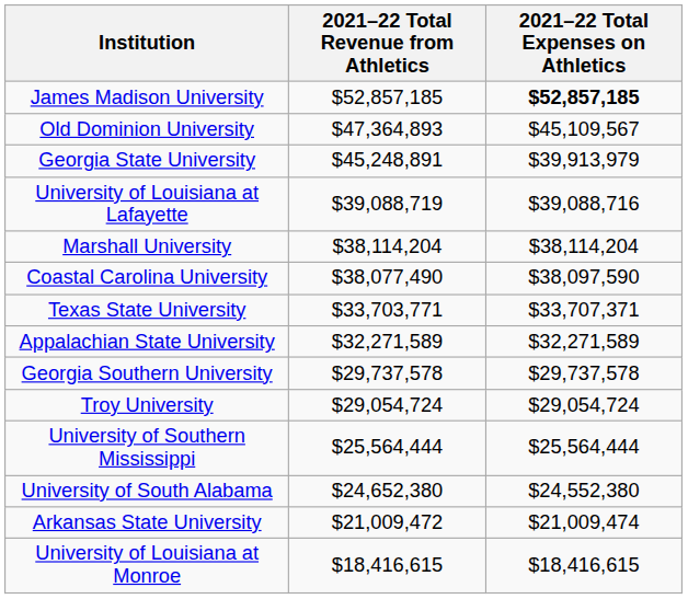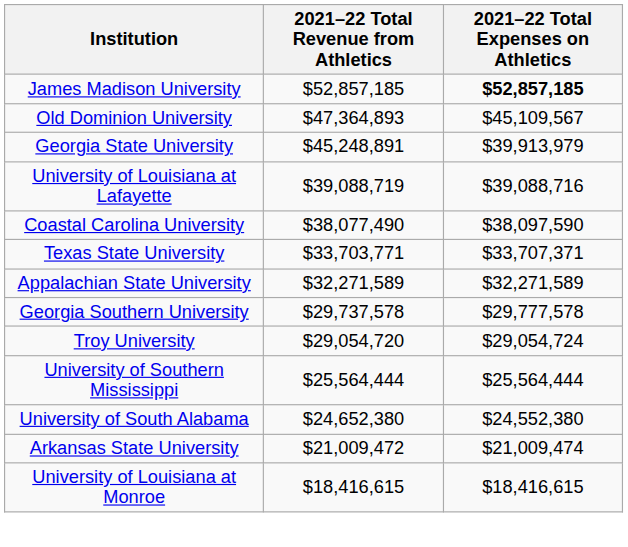- row: Marshall University | $38,114,204 | $38,114,204
Georgia Southern University | 2021–22 Total Expenses on Athletics: $29,737,578 -> $29,777,578
Troy University | 2021–22 Total Revenue from Athletics: $29,054,724 -> $29,054,720
